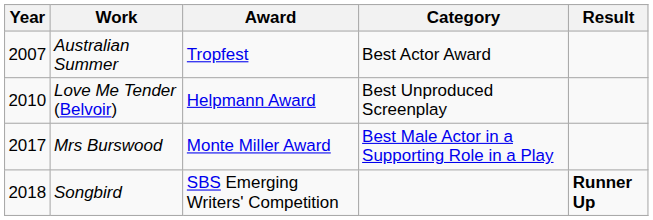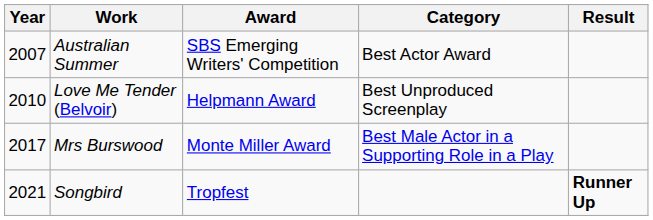Australian Summer | Award: Tropfest -> SBS Emerging Writers' Competition
Songbird | Year: 2018 -> 2021
Songbird | Award: SBS Emerging Writers' Competition -> Tropfest
